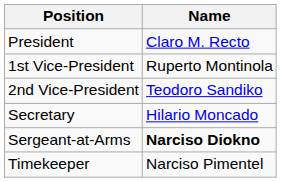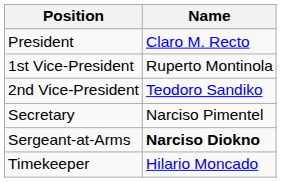Secretary | Name: Hilario Moncado -> Narciso Pimentel
Timekeeper | Name: Narciso Pimentel -> Hilario Moncado
